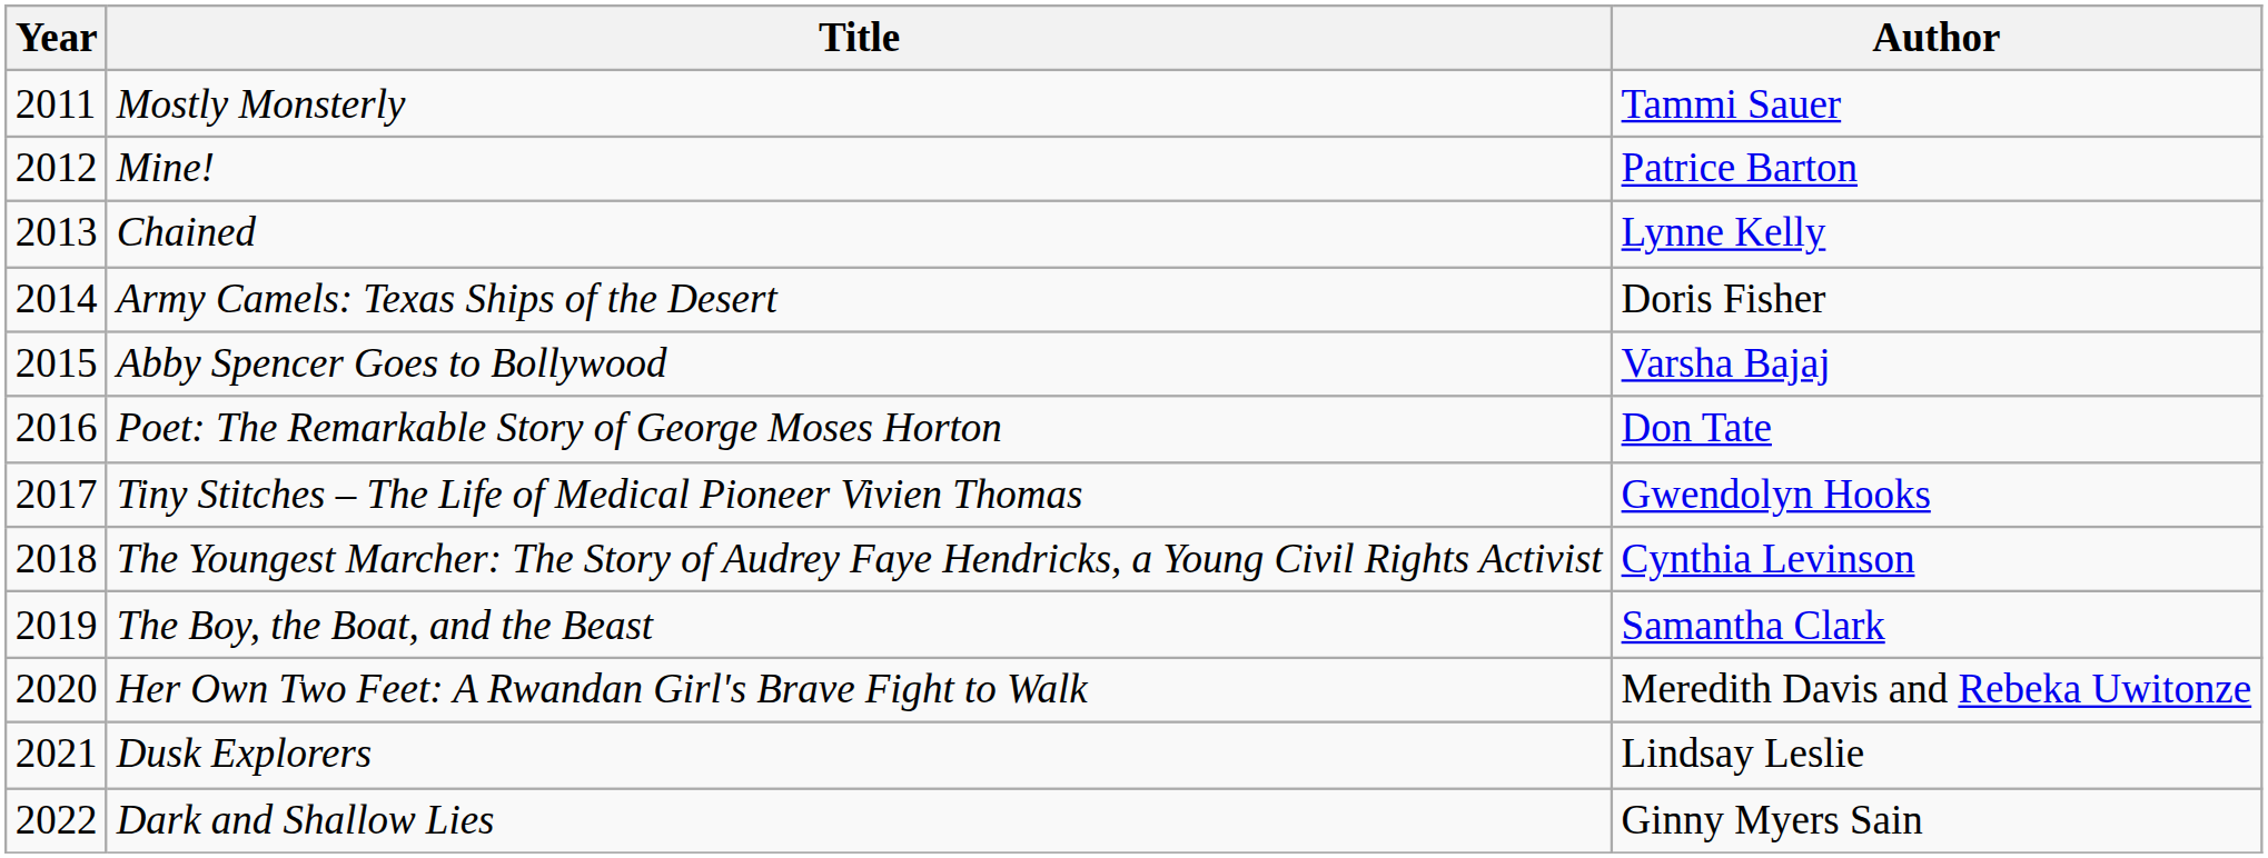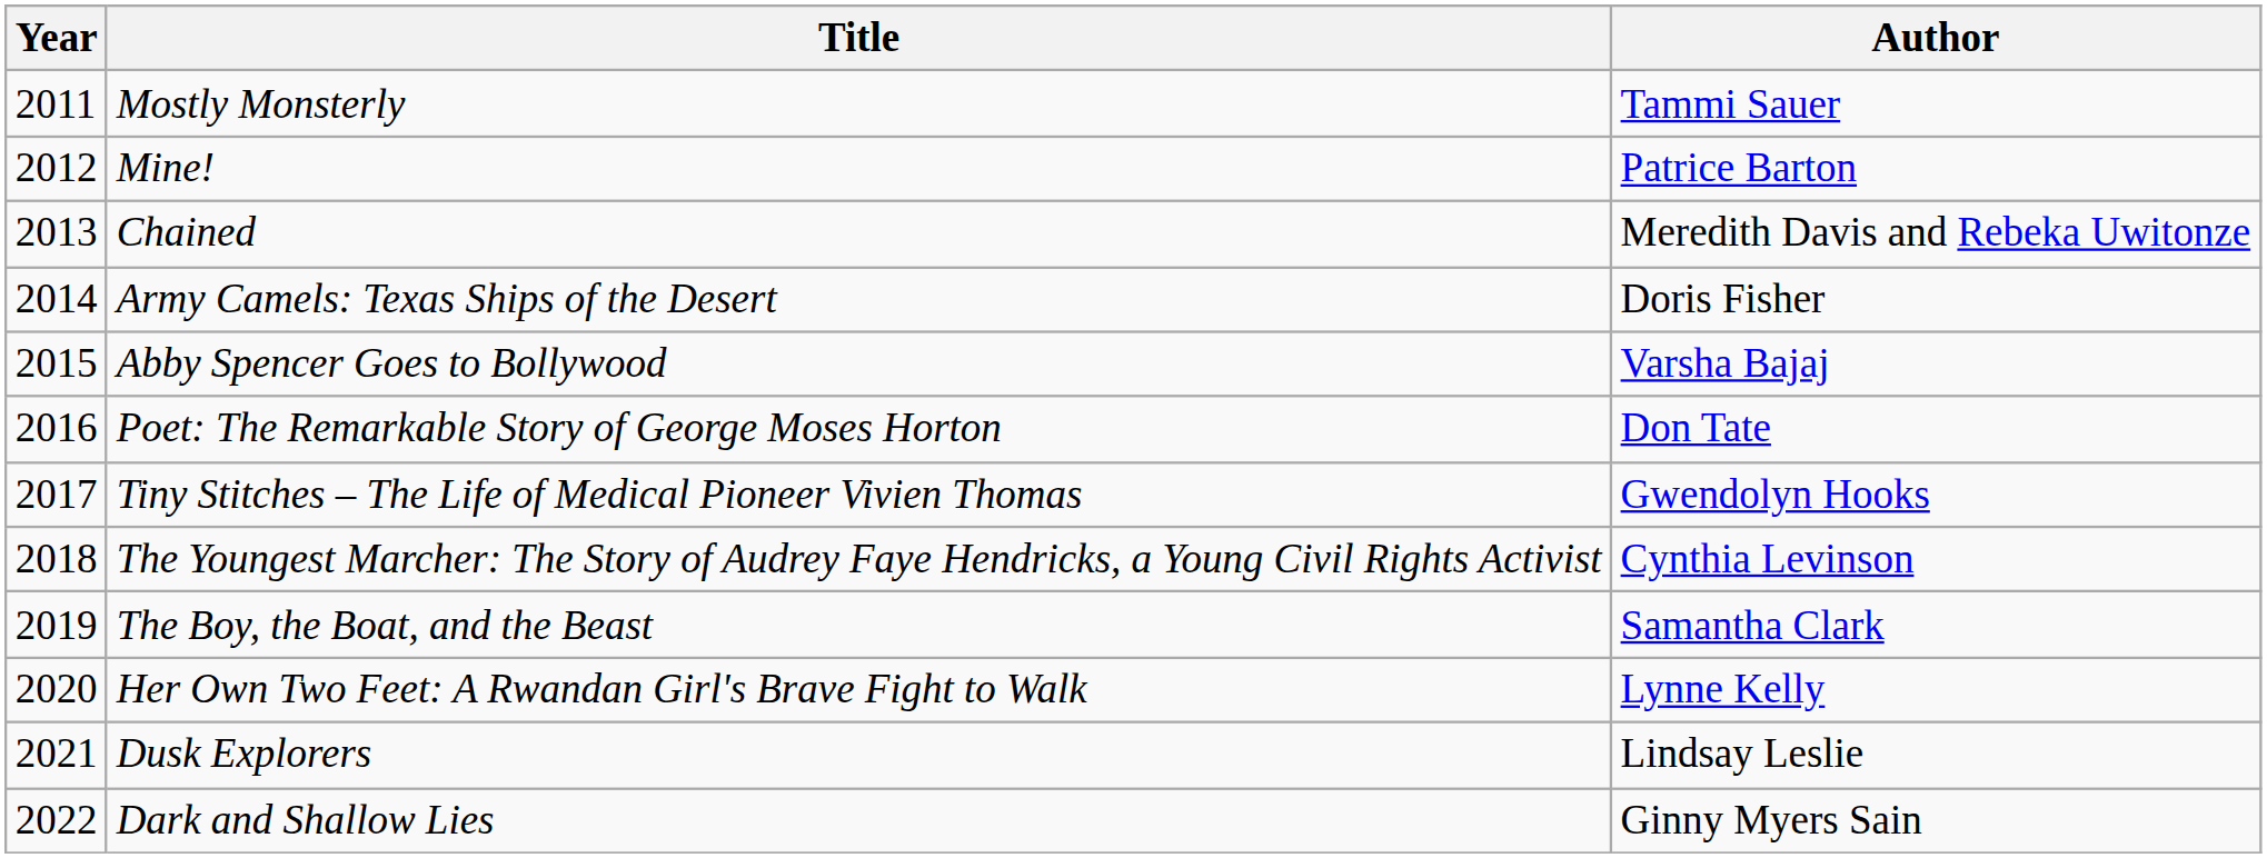Chained | Author: Lynne Kelly -> Meredith Davis and Rebeka Uwitonze
Her Own Two Feet: A Rwandan Girl's Brave Fight to Walk | Author: Meredith Davis and Rebeka Uwitonze -> Lynne Kelly
